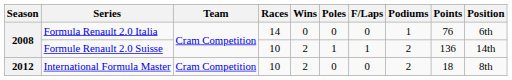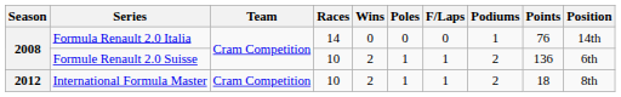Formula Renault 2.0 Italia | Position: 6th -> 14th
Formule Renault 2.0 Suisse | Position: 14th -> 6th
International Formula Master | Poles: 0 -> 1
International Formula Master | F/Laps: 0 -> 1
